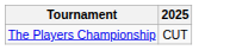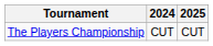+ column: 2024 | CUT
